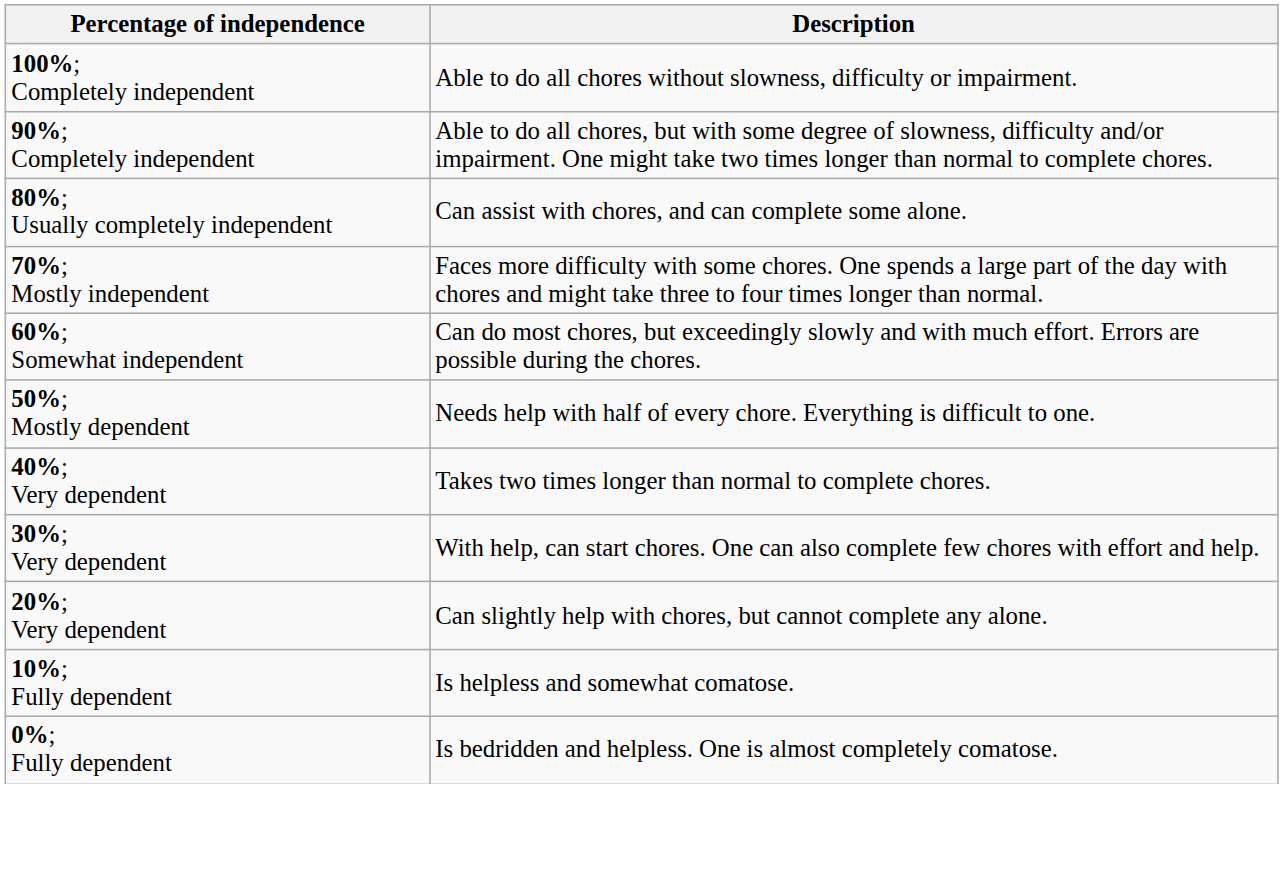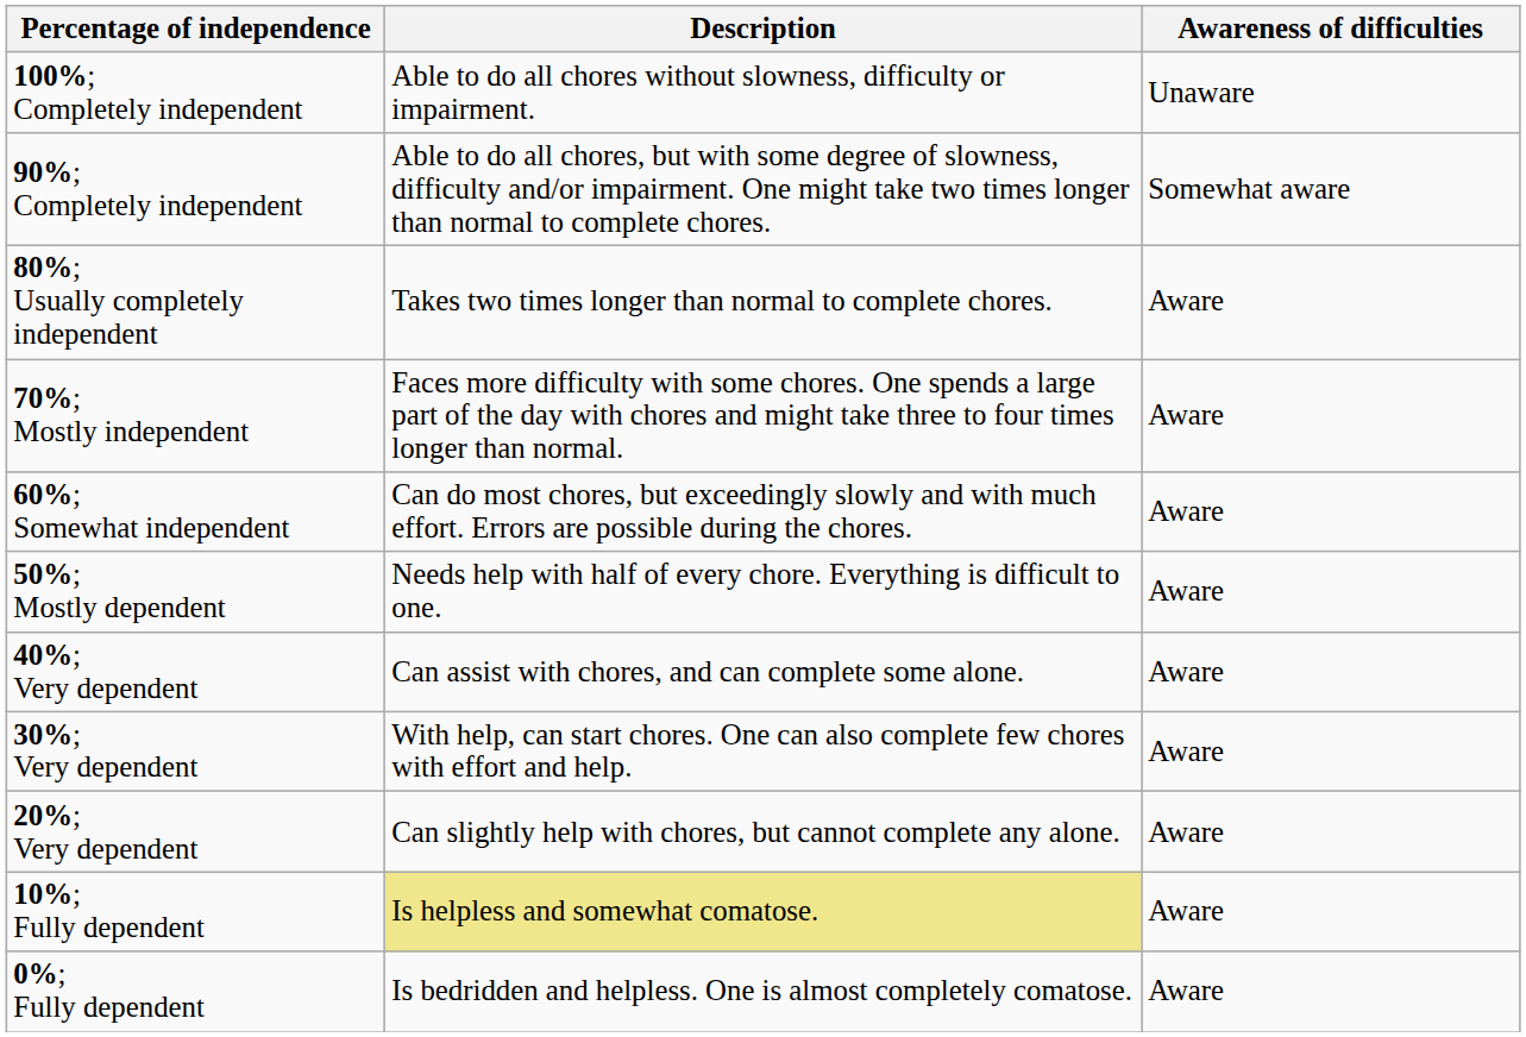+ column: Awareness of difficulties | Unaware | Somewhat aware | Aware | Aware | Aware | Aware | Aware | Aware | Aware | Aware | Aware
80%; Usually completely independent | Description: Can assist with chores, and can complete some alone. -> Takes two times longer than normal to complete chores.
40%; Very dependent | Description: Takes two times longer than normal to complete chores. -> Can assist with chores, and can complete some alone.
10%; Fully dependent | Description: no background -> khaki background
